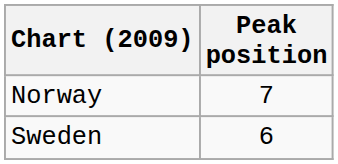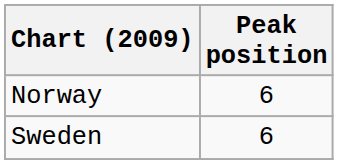Norway | Peak position: 7 -> 6
